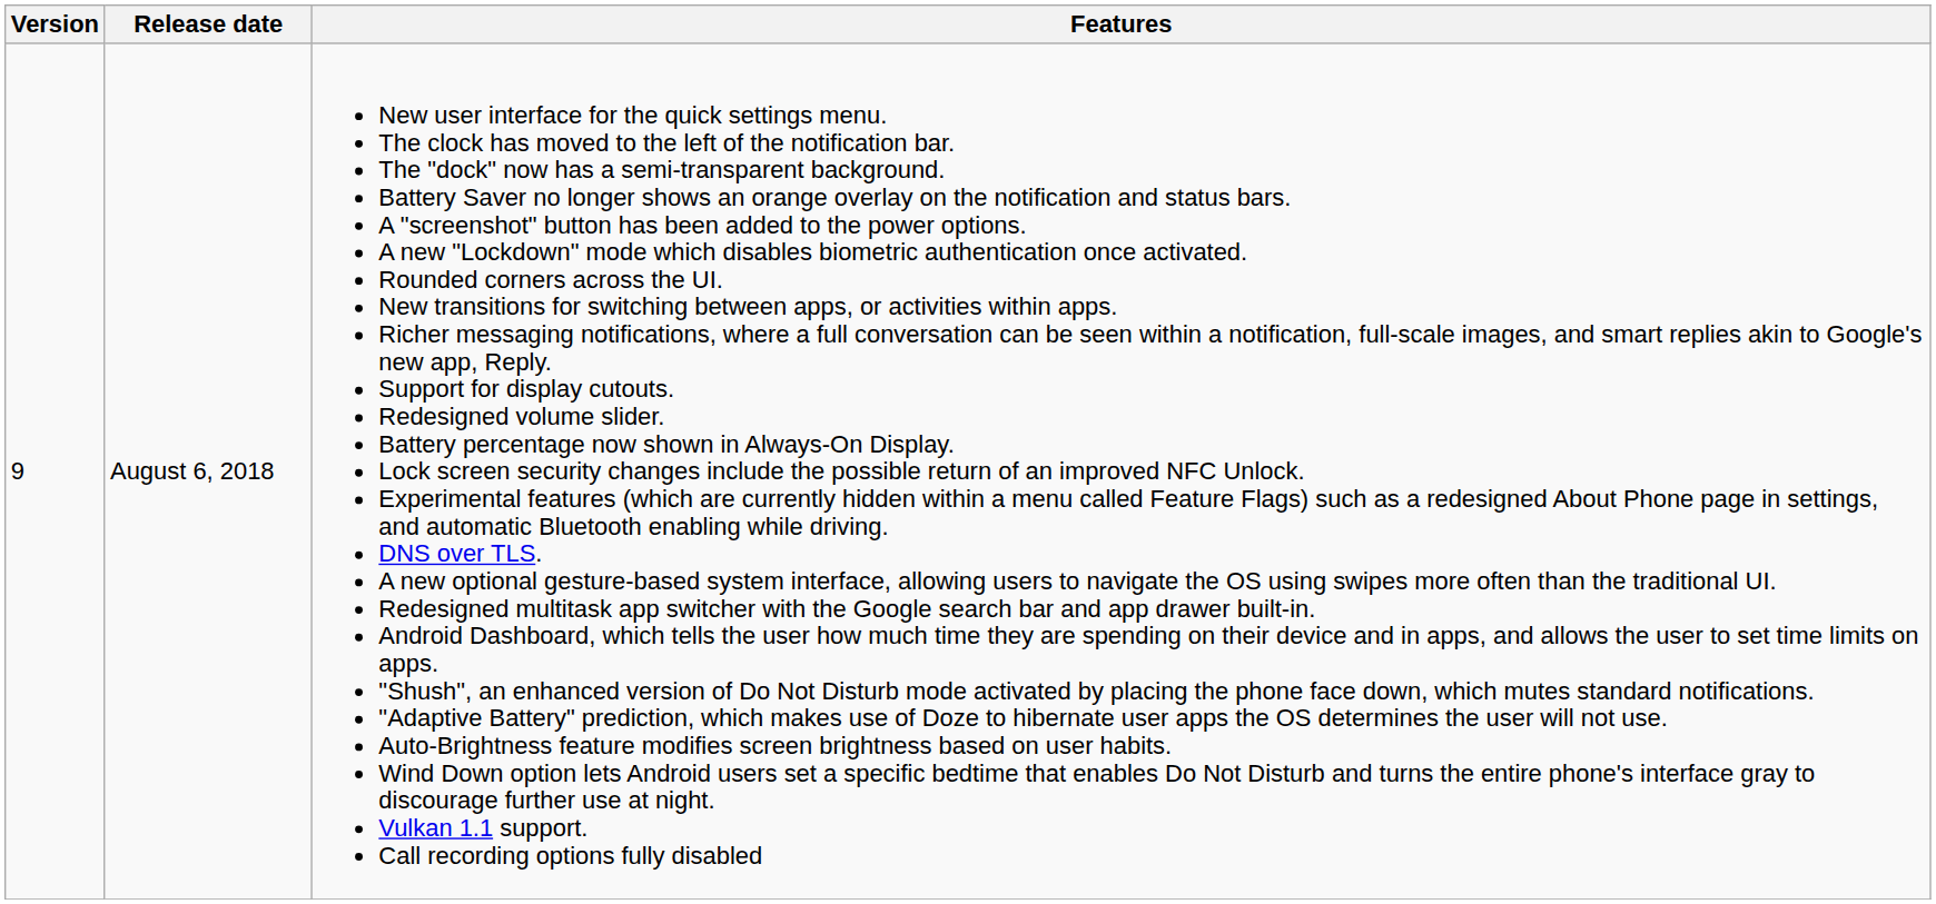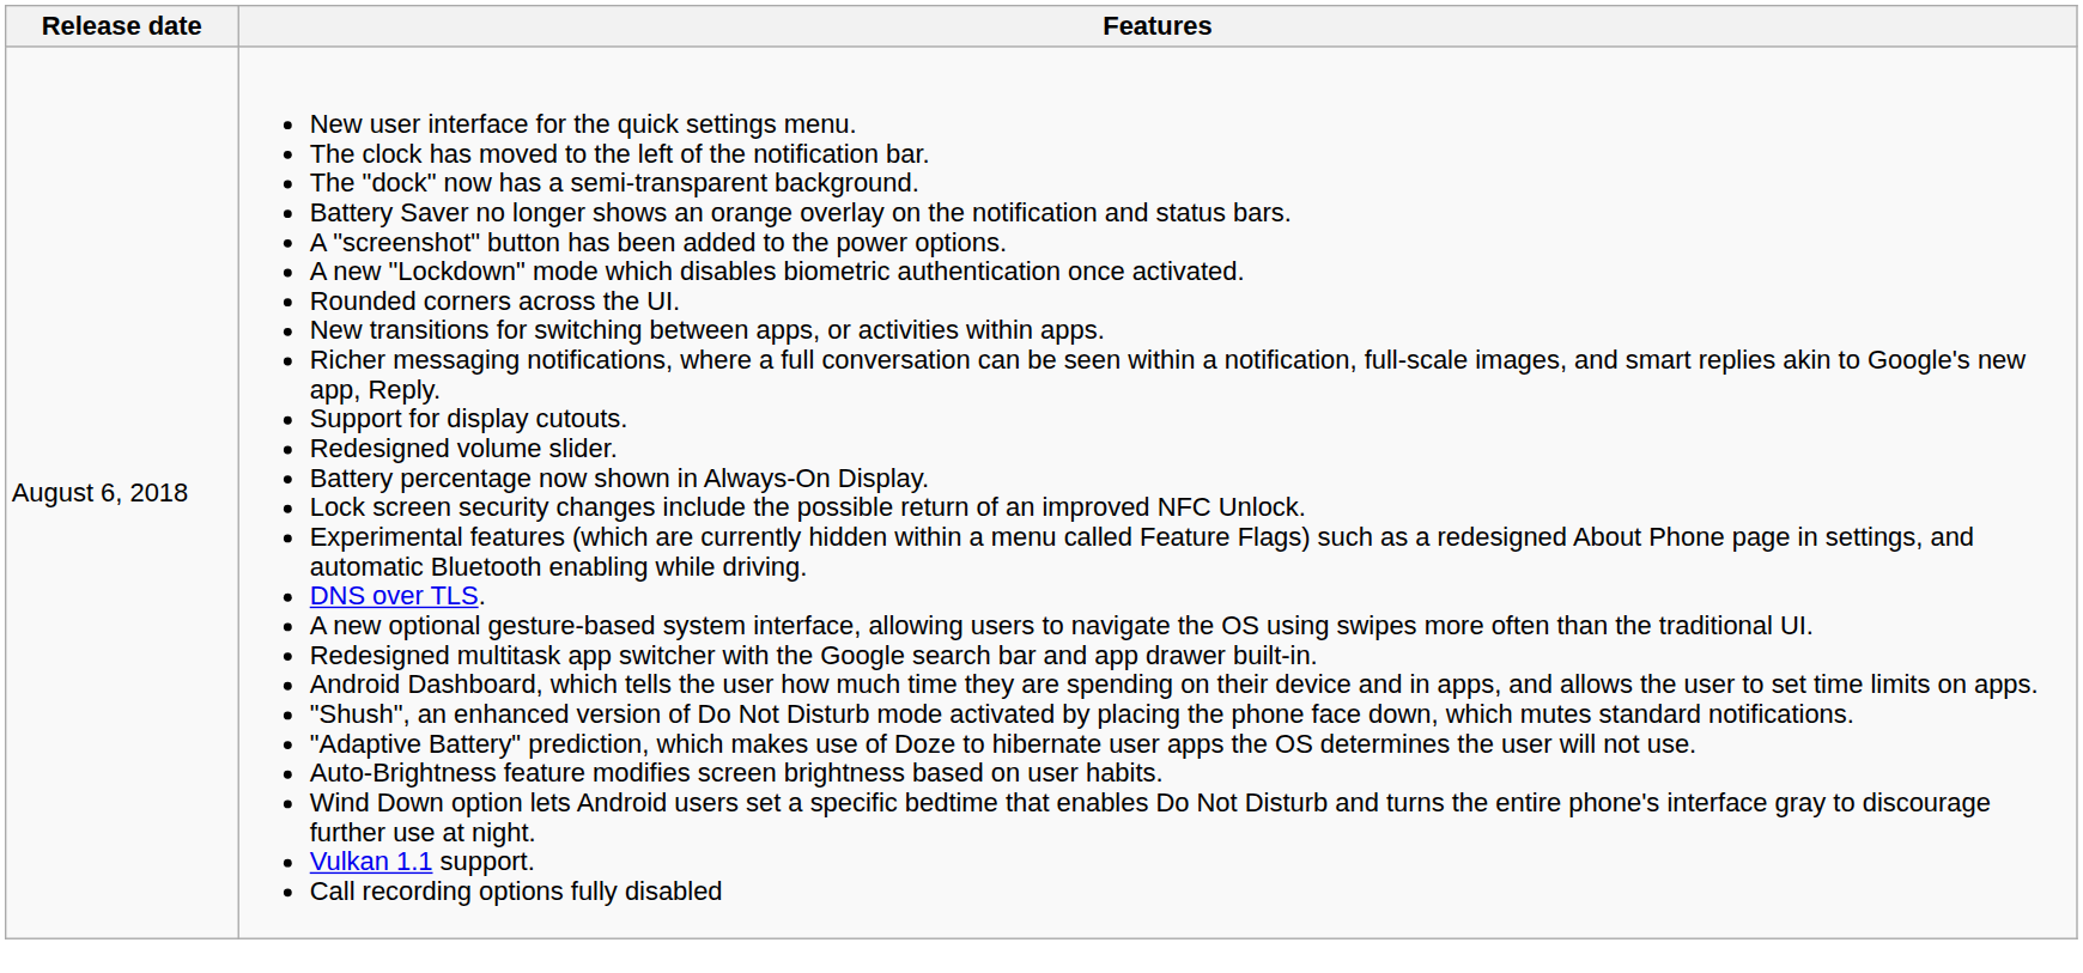- column: Version | 9
